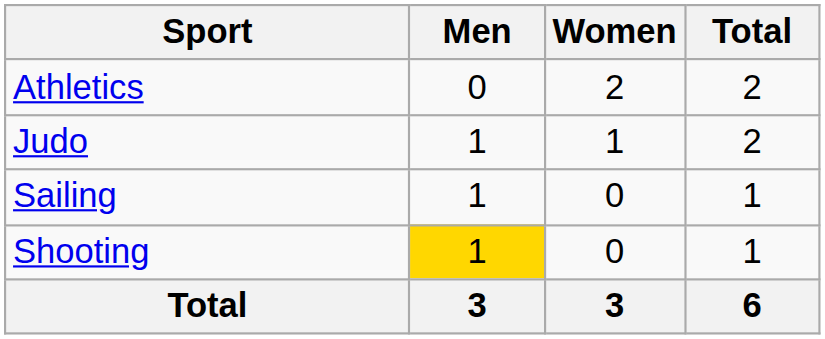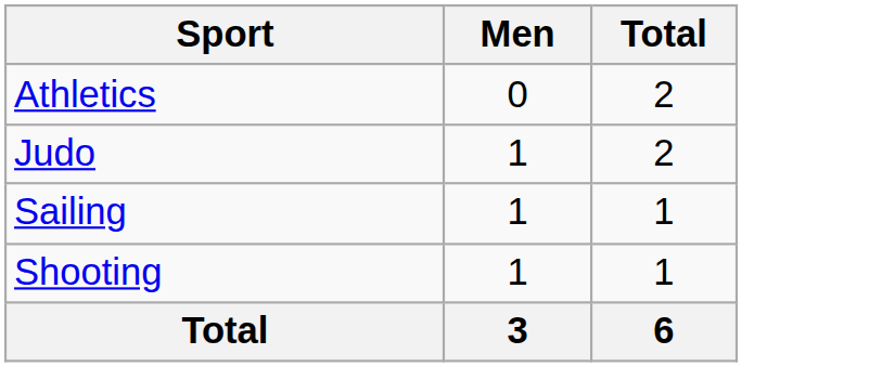- column: Women | 2 | 1 | 0 | 0 | 3
Shooting | Men: gold background -> no background
